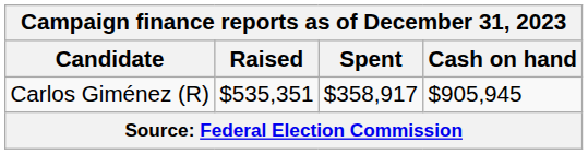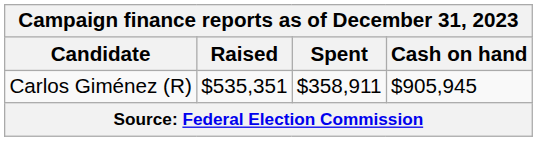Carlos Giménez (R) | Spent: $358,917 -> $358,911
